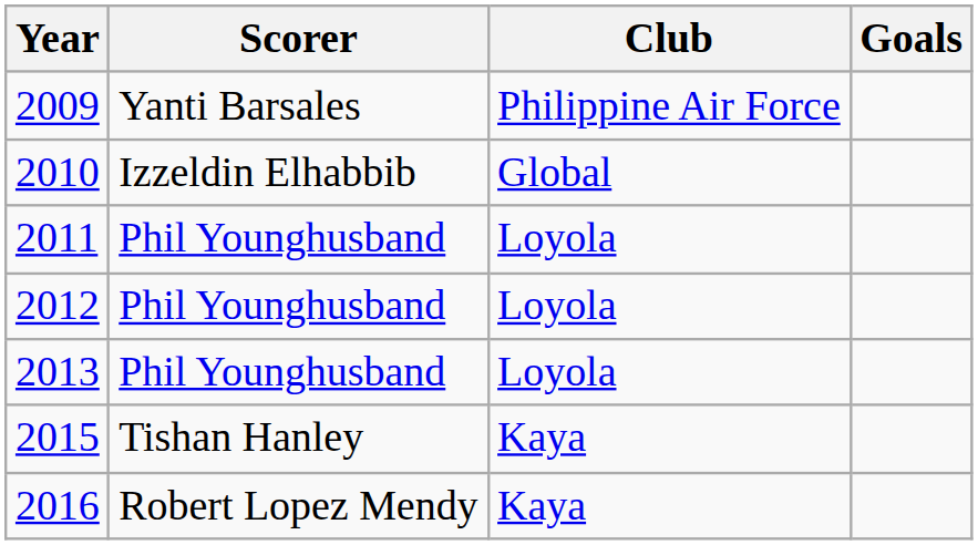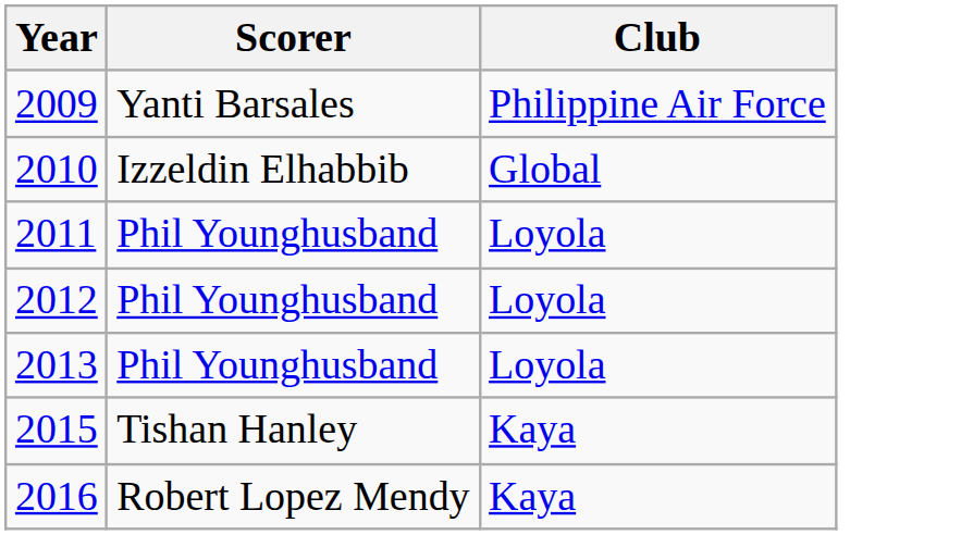- column: Goals
